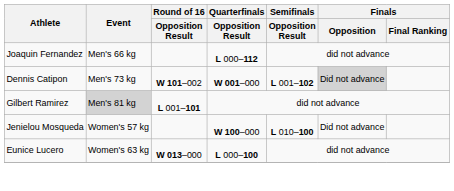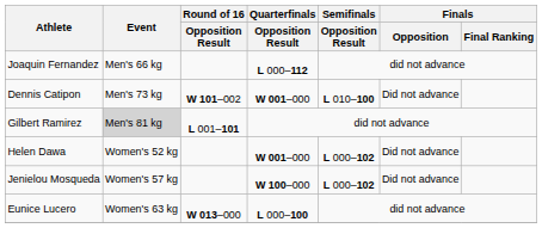Dennis Catipon | Semifinals / Opposition Result: L 001–102 -> L 010–100
Dennis Catipon | Finals / Opposition: lightgrey background -> no background
+ row: Helen Dawa | Women's 52 kg | W 001–000 | L 000–102 | Did not advance
Jenielou Mosqueda | Semifinals / Opposition Result: L 010–100 -> L 000–102
